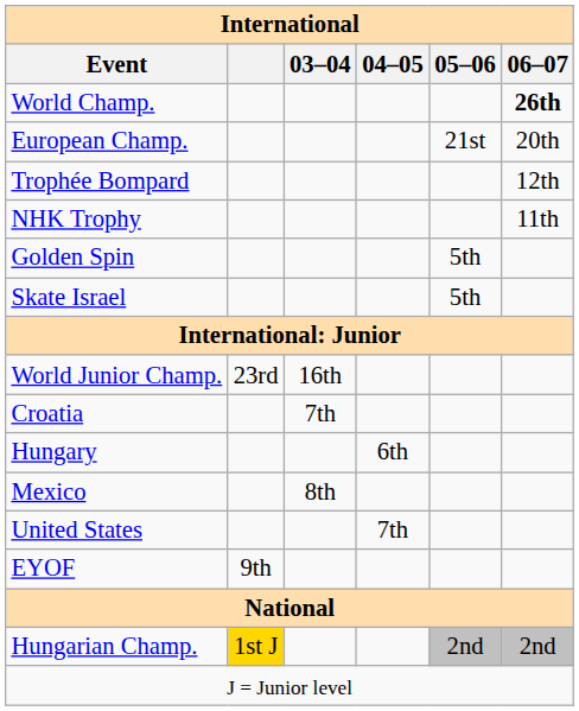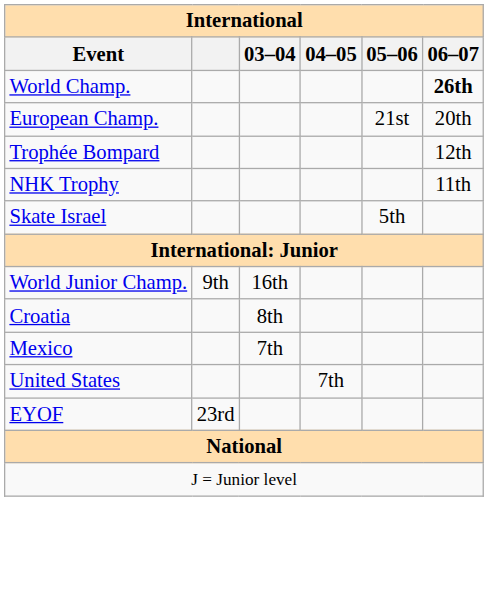- row: Golden Spin | 5th
World Junior Champ. | column 2: 23rd -> 9th
Croatia | 03–04: 7th -> 8th
- row: Hungary | 6th
Mexico | 03–04: 8th -> 7th
EYOF | column 2: 9th -> 23rd
- row: Hungarian Champ. | 1st J | 2nd | 2nd
